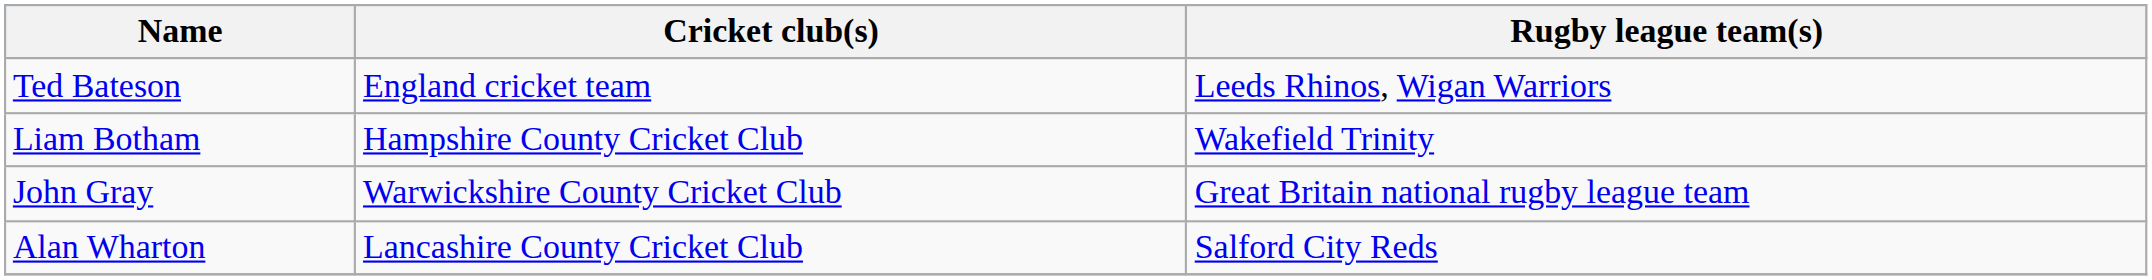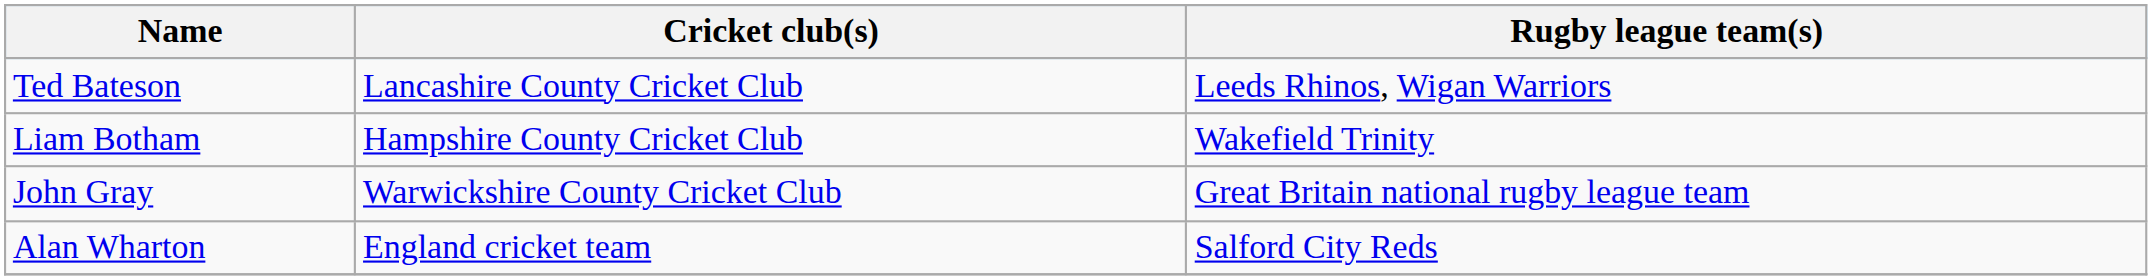Ted Bateson | Cricket club(s): England cricket team -> Lancashire County Cricket Club
Alan Wharton | Cricket club(s): Lancashire County Cricket Club -> England cricket team
